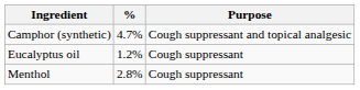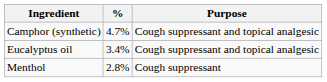Eucalyptus oil | %: 1.2% -> 3.4%
Eucalyptus oil | Purpose: Cough suppressant -> Cough suppressant and topical analgesic
